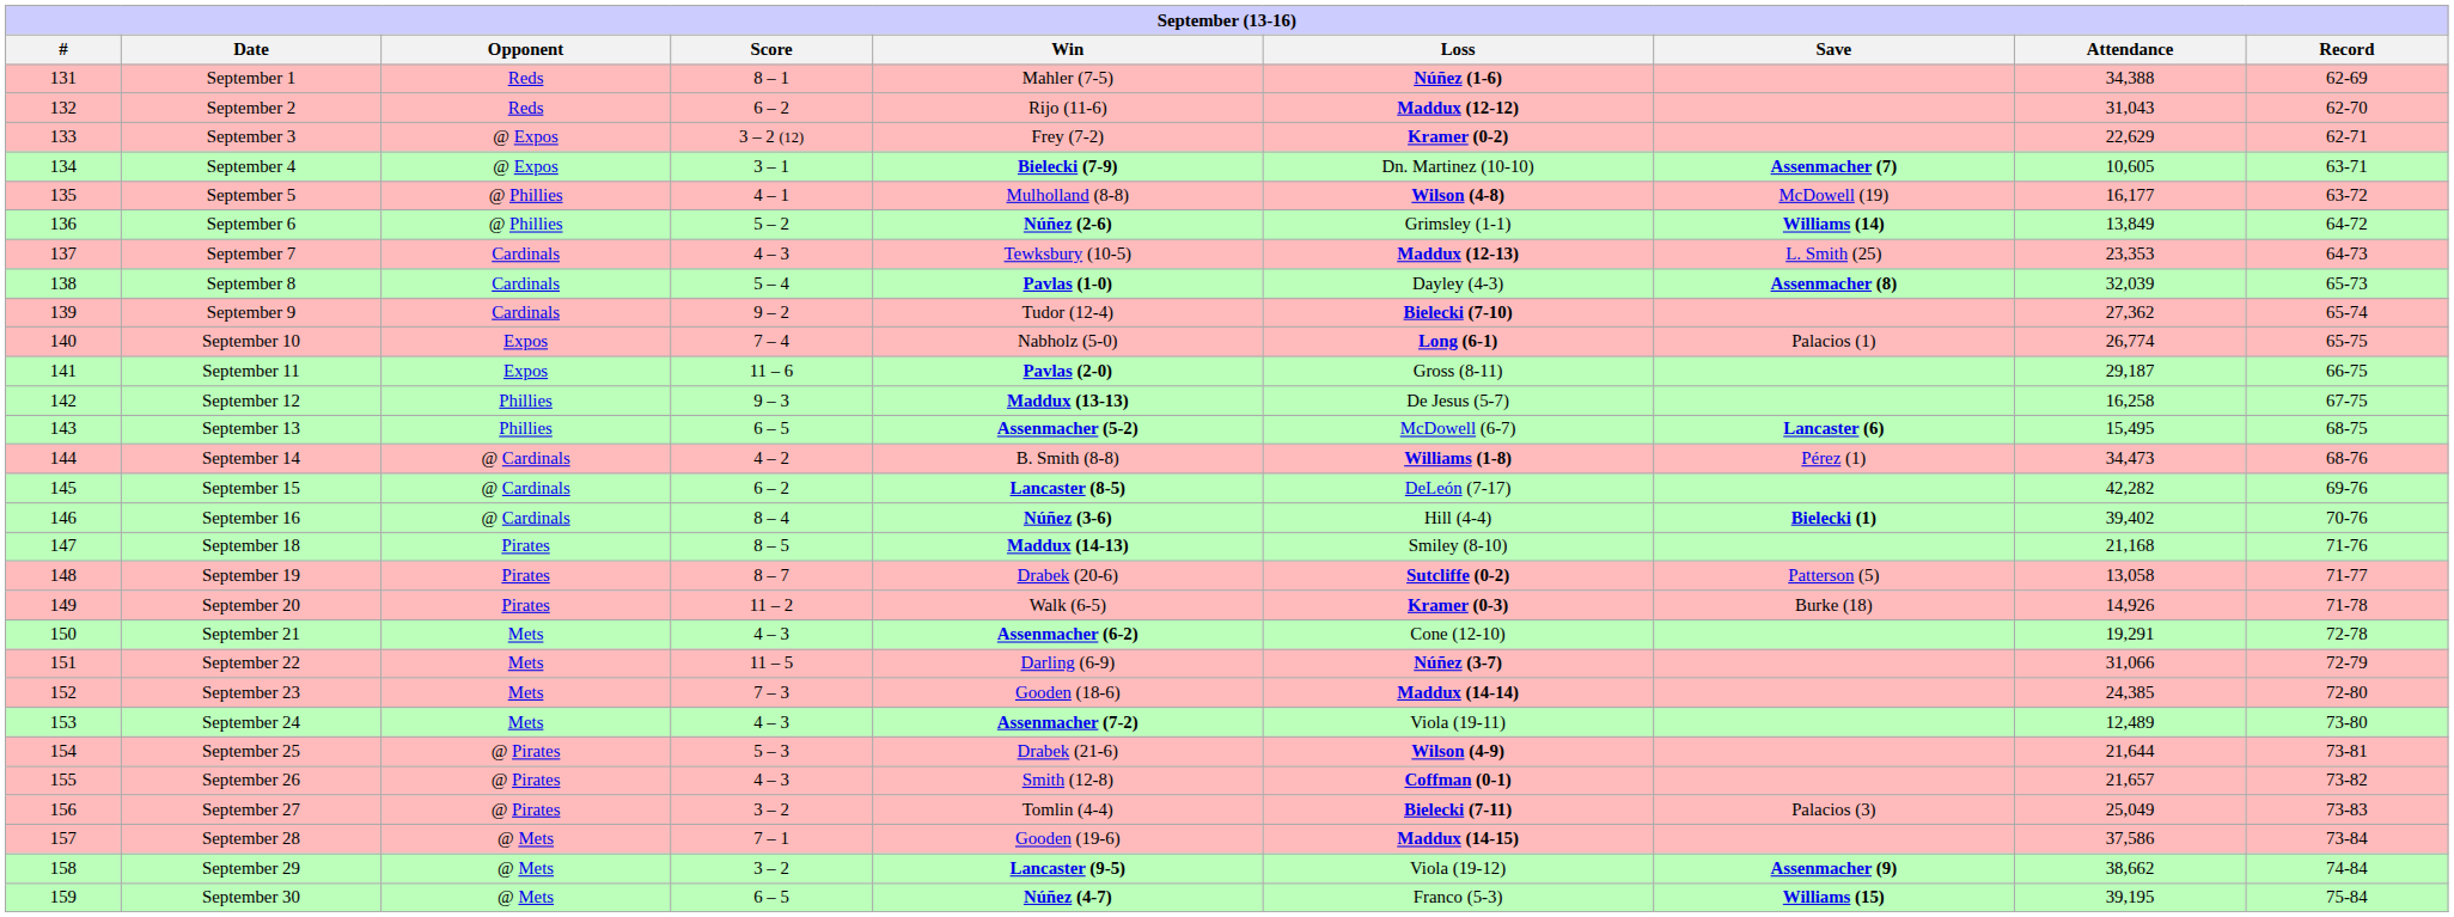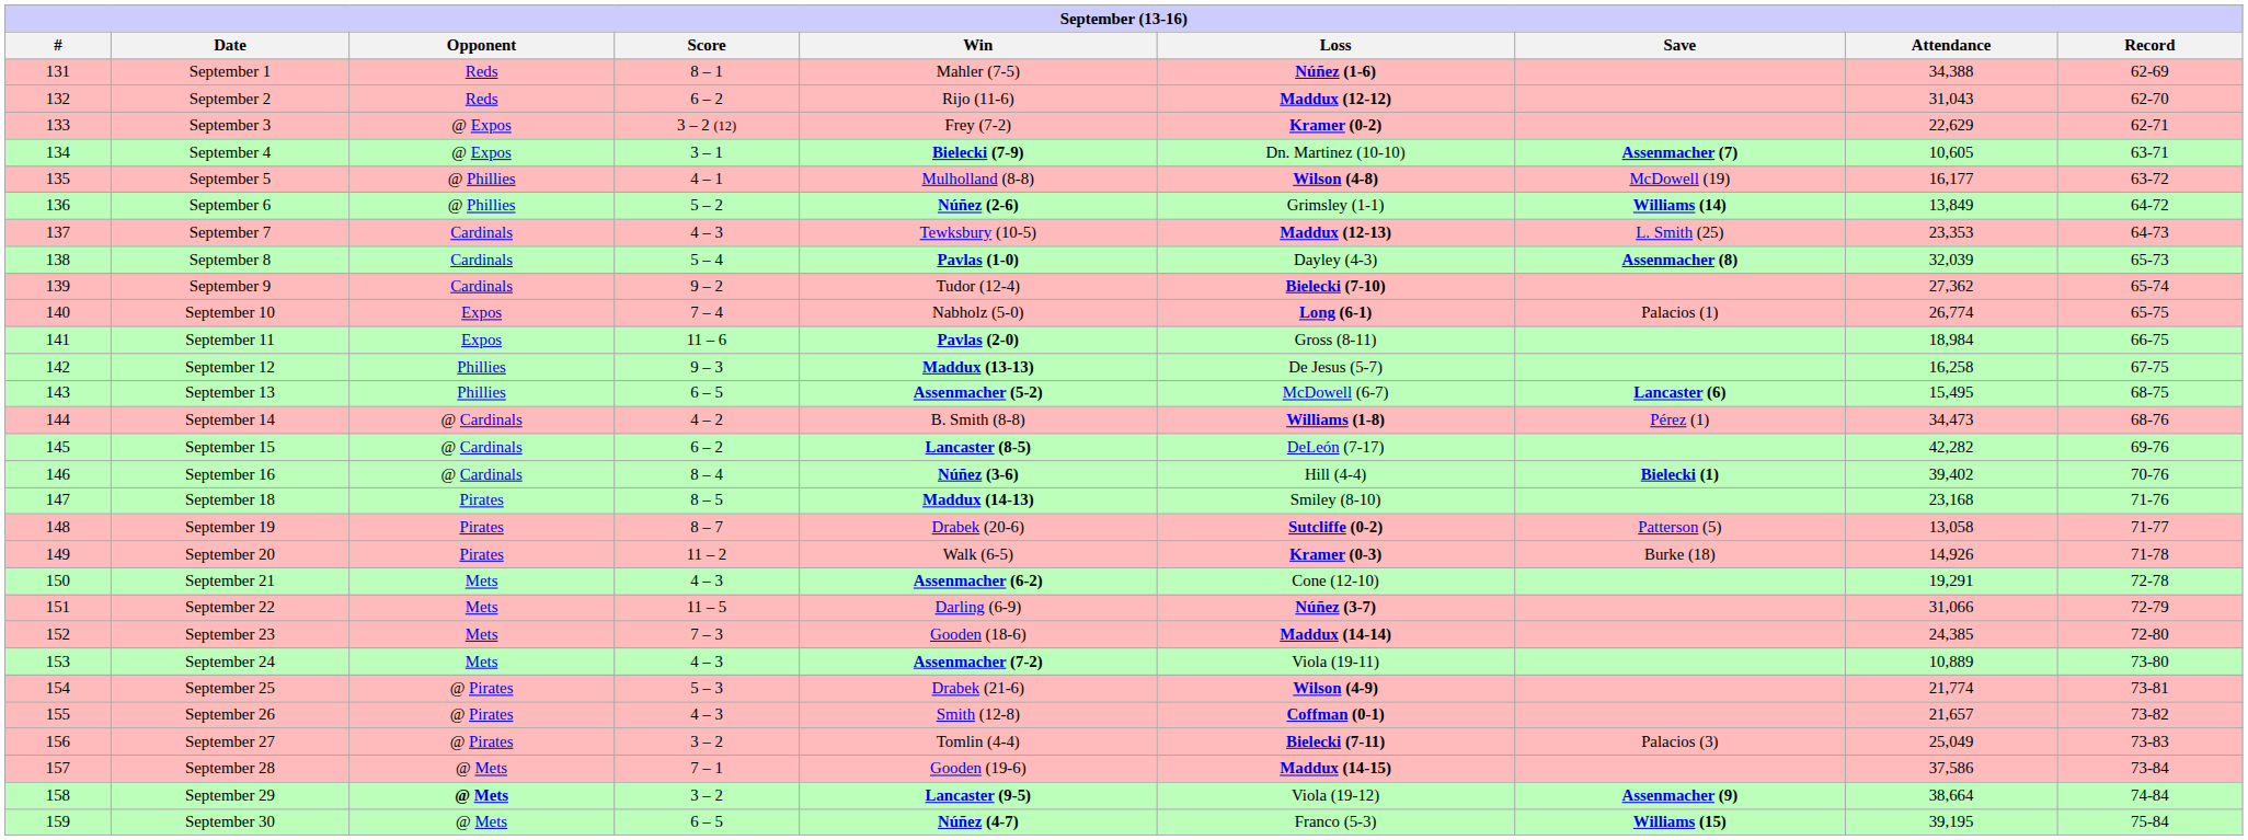September 11 | Attendance: 29,187 -> 18,984
September 18 | Attendance: 21,168 -> 23,168
September 24 | Attendance: 12,489 -> 10,889
September 25 | Attendance: 21,644 -> 21,774
September 29 | Opponent: normal -> bold
September 29 | Attendance: 38,662 -> 38,664
